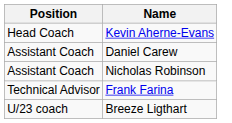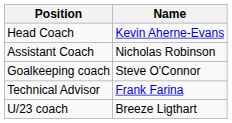- row: Assistant Coach | Daniel Carew
+ row: Goalkeeping coach | Steve O'Connor
